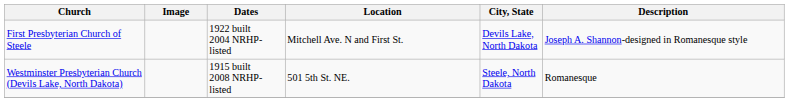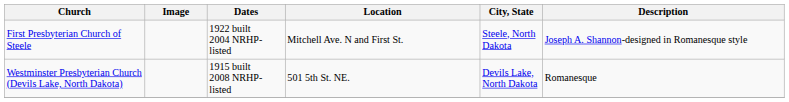First Presbyterian Church of Steele | City, State: Devils Lake, North Dakota -> Steele, North Dakota
Westminster Presbyterian Church (Devils Lake, North Dakota) | City, State: Steele, North Dakota -> Devils Lake, North Dakota
